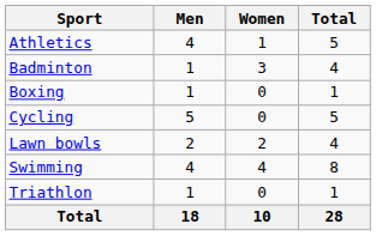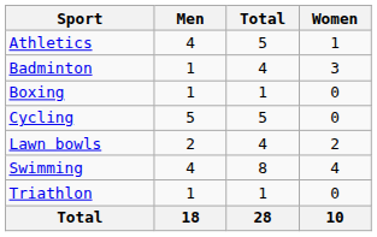columns swapped: Women <-> Total
